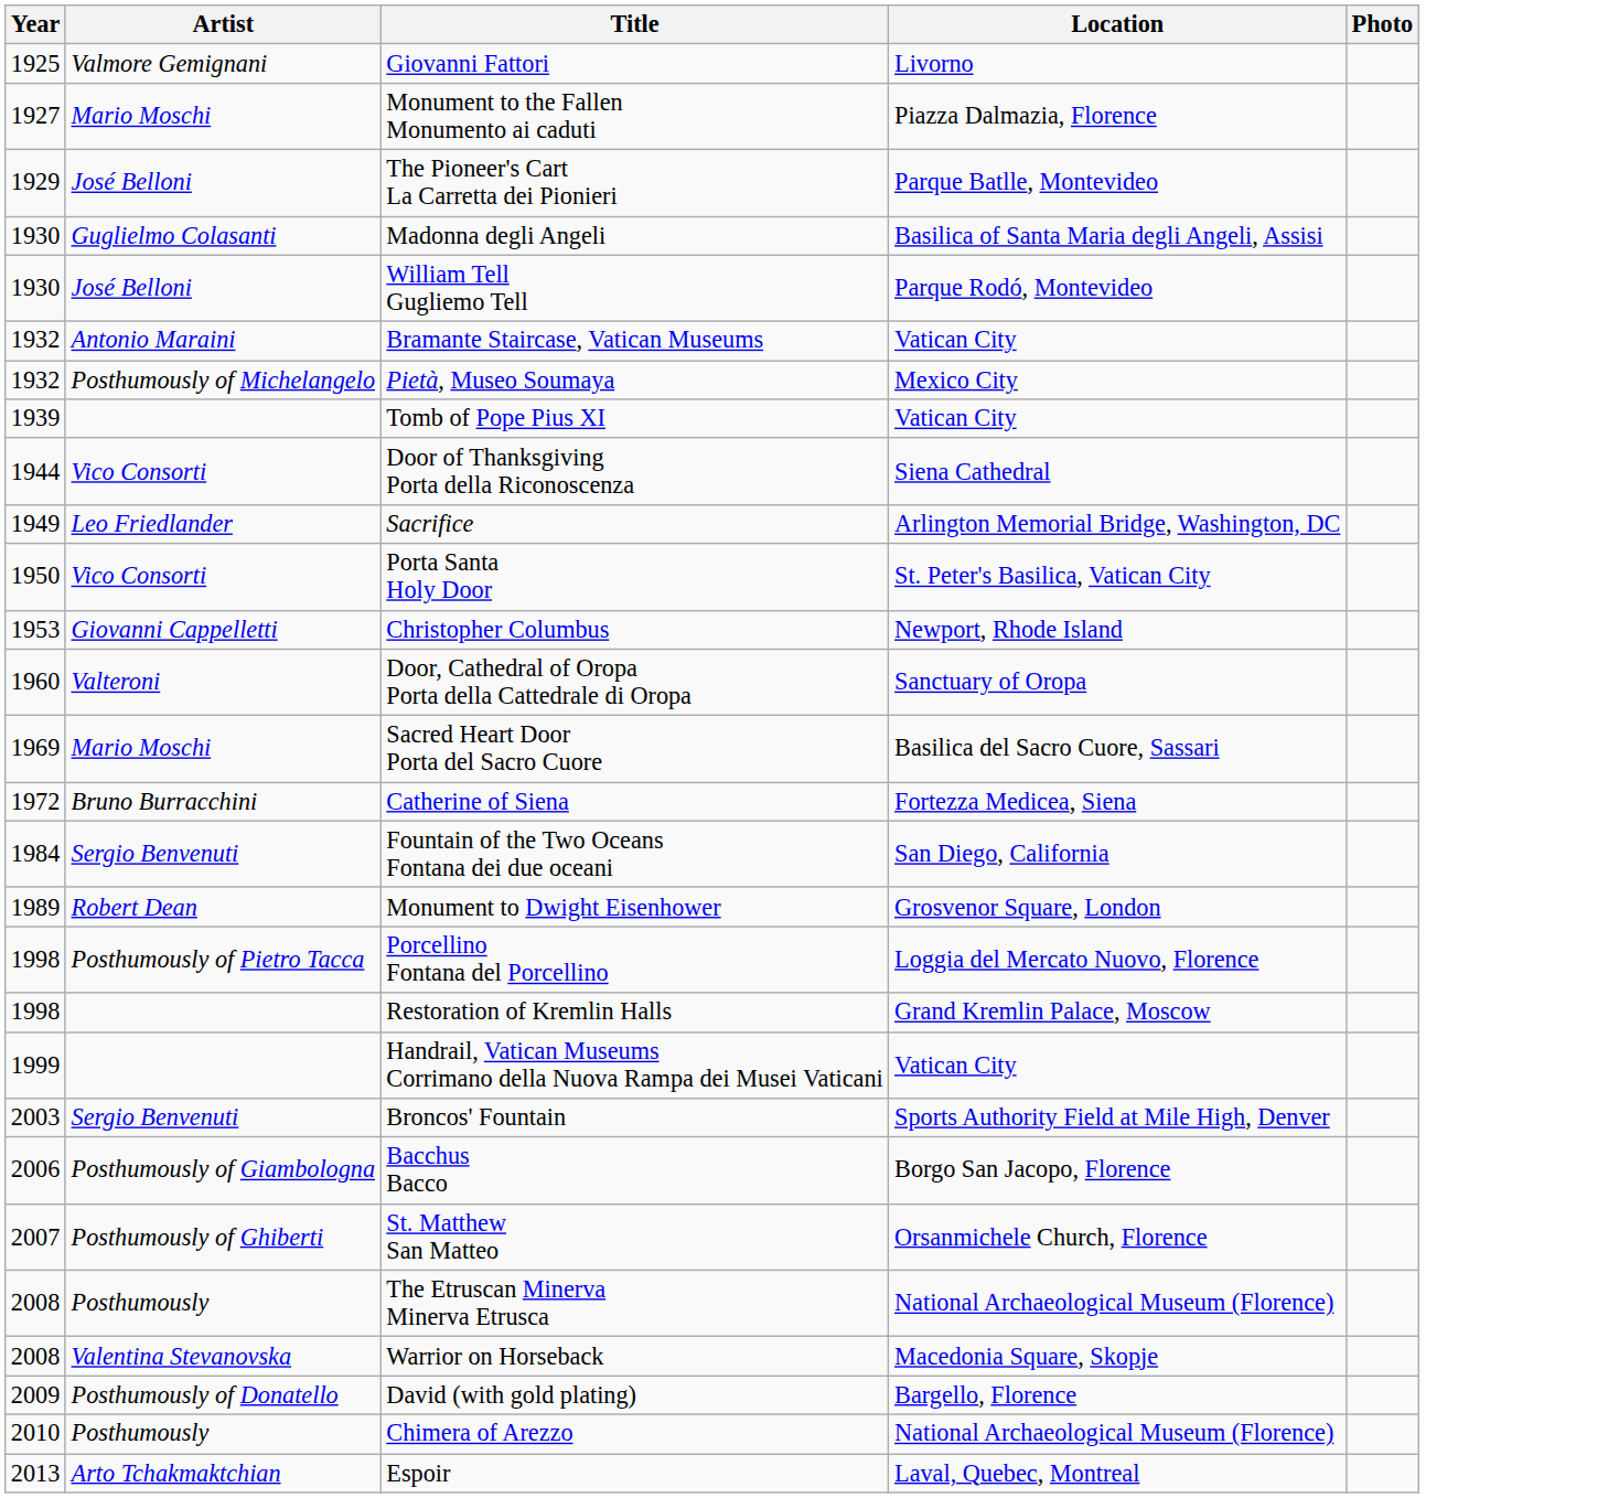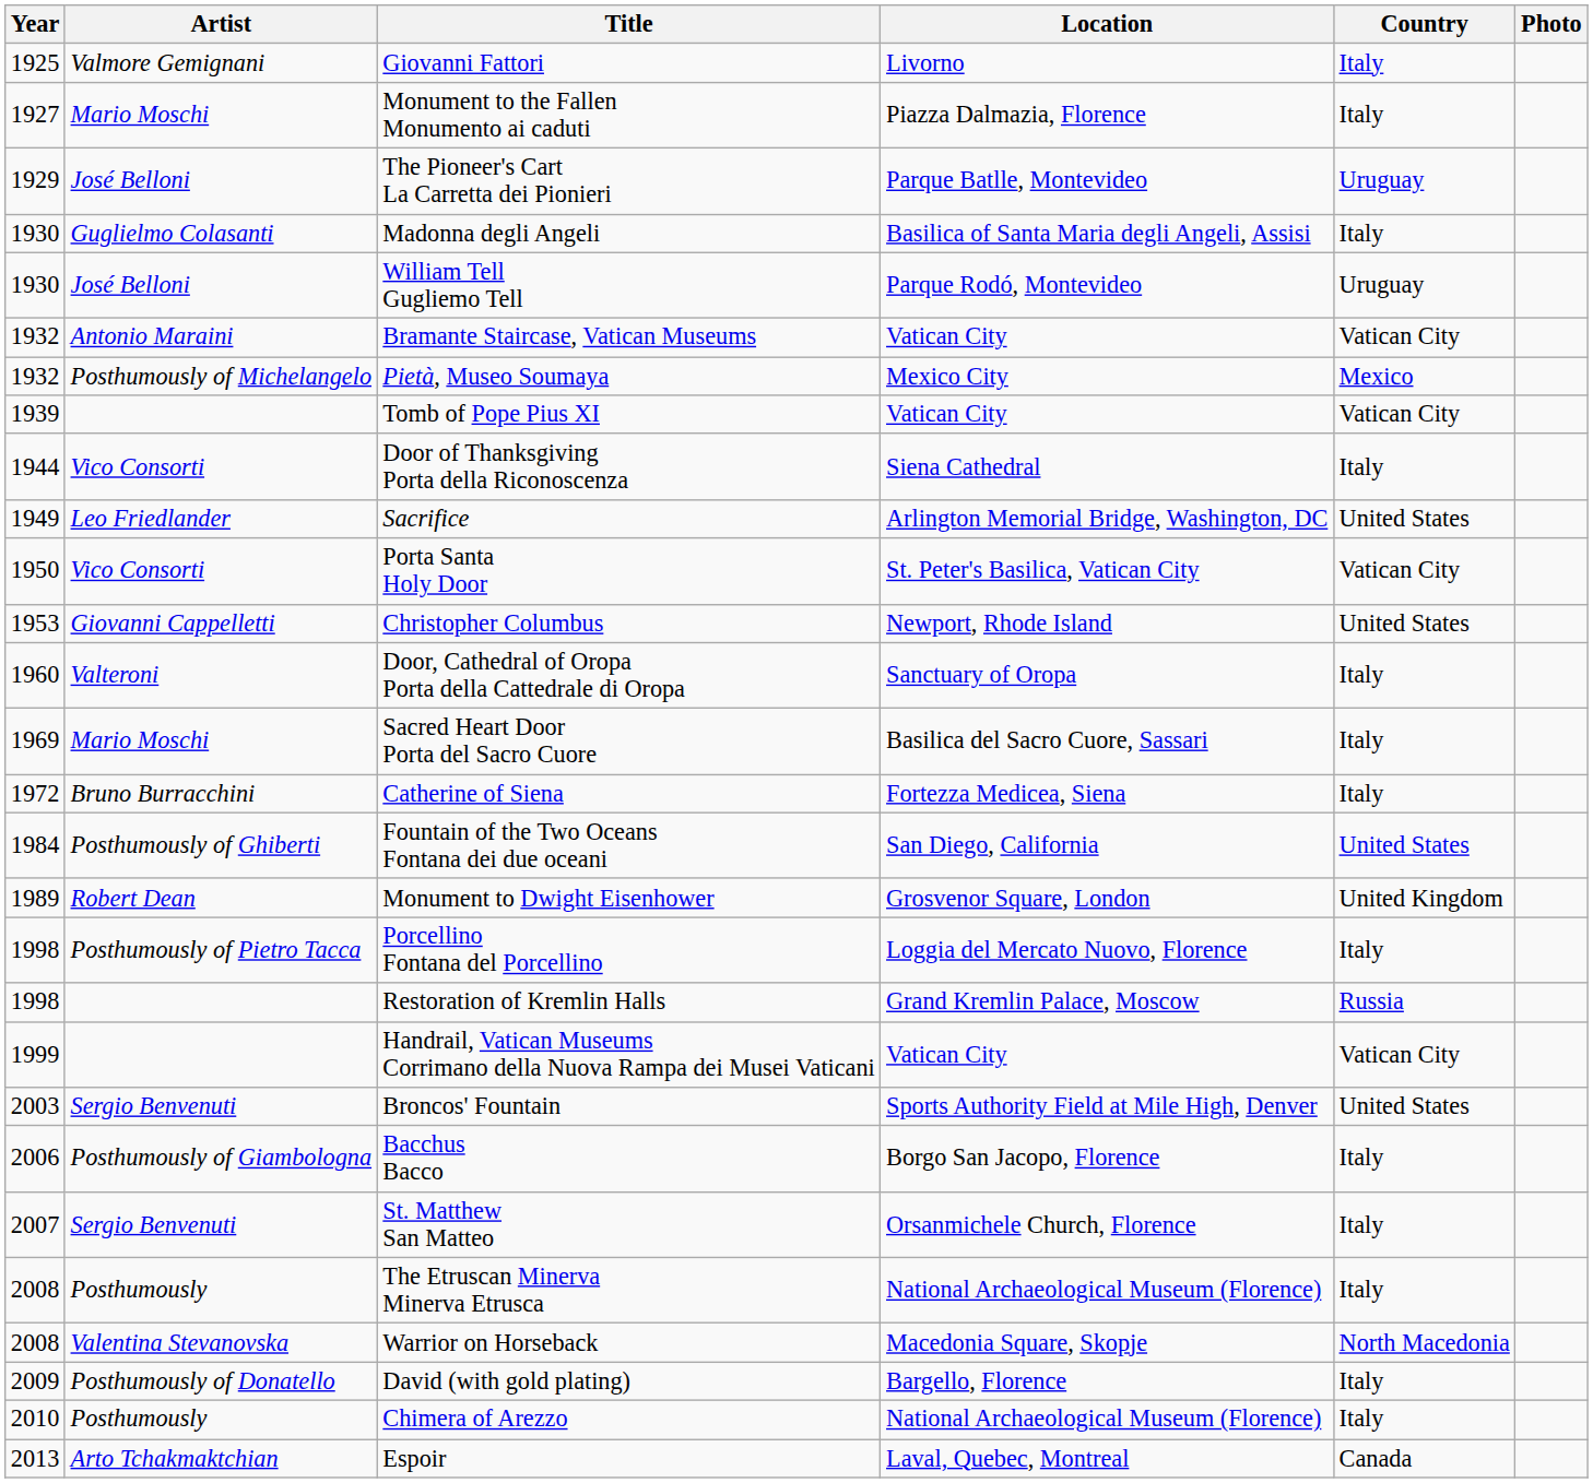+ column: Country | Italy | Italy | Uruguay | Italy | Uruguay | Vatican City | Mexico | Vatican City | Italy | United States | Vatican City | United States | Italy | Italy | Italy | United States | United Kingdom | Italy | Russia | Vatican City | United States | Italy | Italy | Italy | North Macedonia | Italy | Italy | Canada
Fountain of the Two Oceans Fontana dei due oceani | Artist: Sergio Benvenuti -> Posthumously of Ghiberti
St. Matthew San Matteo | Artist: Posthumously of Ghiberti -> Sergio Benvenuti
